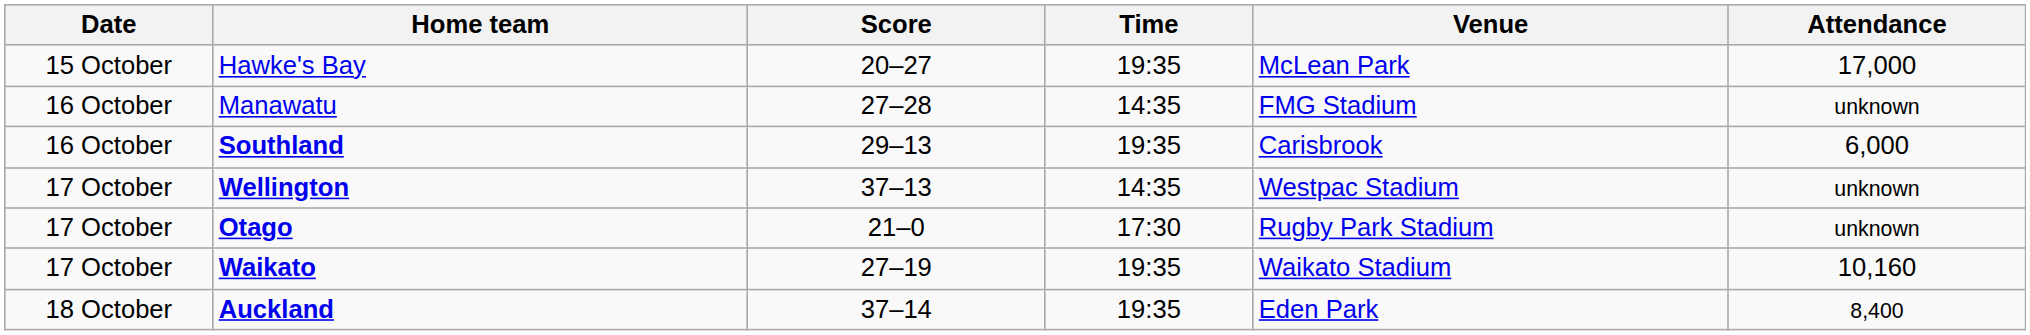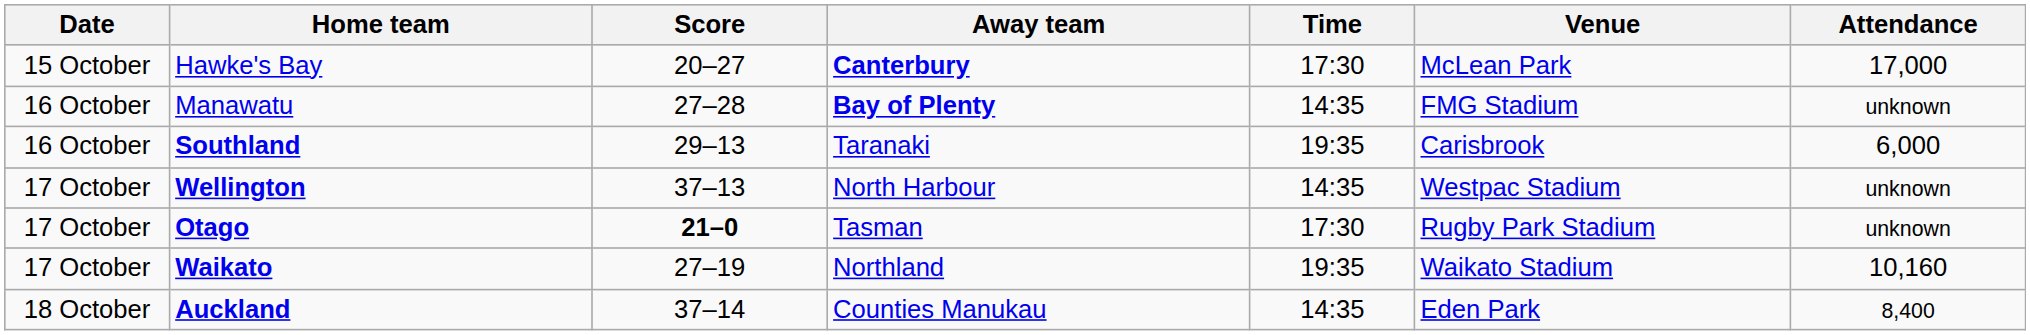+ column: Away team | Canterbury | Bay of Plenty | Taranaki | North Harbour | Tasman | Northland | Counties Manukau
Hawke's Bay | Time: 19:35 -> 17:30
Otago | Score: normal -> bold
Auckland | Time: 19:35 -> 14:35
